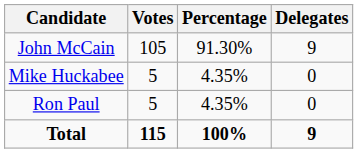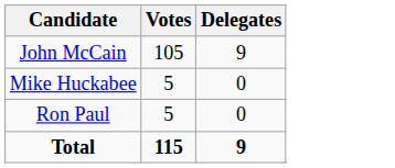- column: Percentage | 91.30% | 4.35% | 4.35% | 100%
